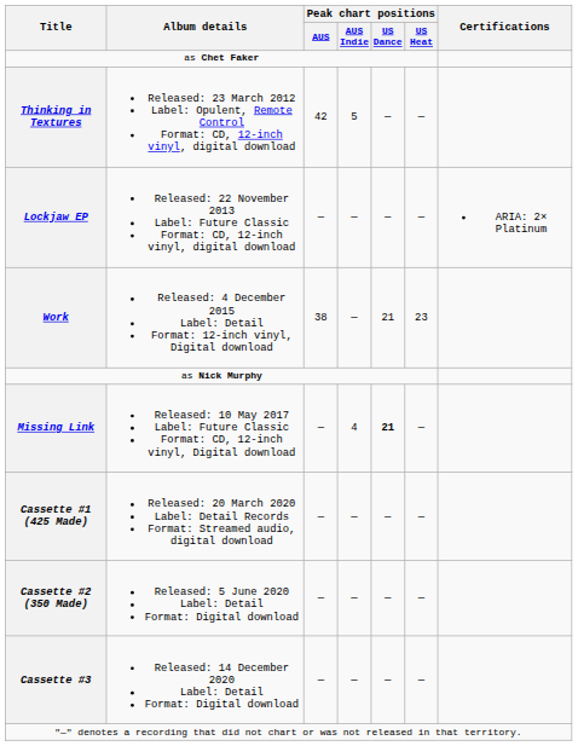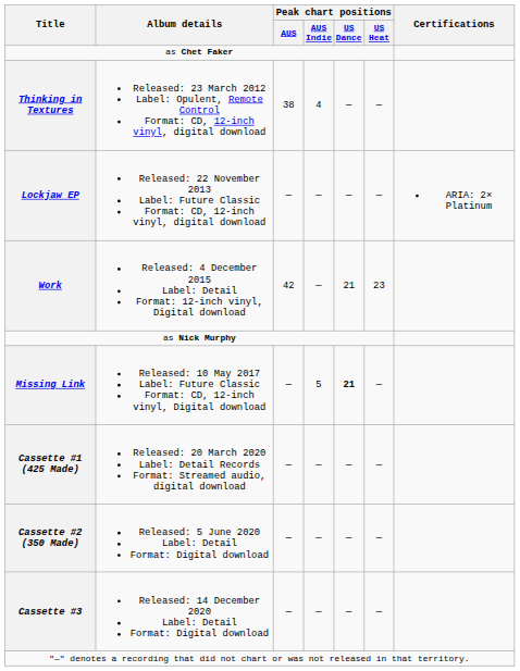Thinking in Textures | Peak chart positions / AUS: 42 -> 38
Thinking in Textures | Peak chart positions / AUS Indie: 5 -> 4
Work | Peak chart positions / AUS: 38 -> 42
Missing Link | Peak chart positions / AUS Indie: 4 -> 5
